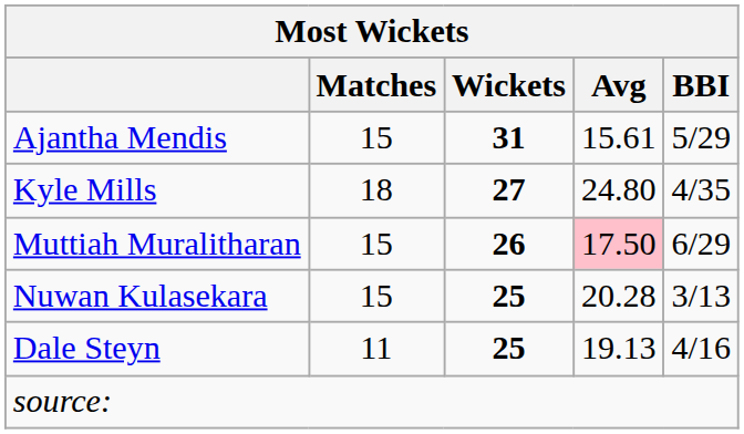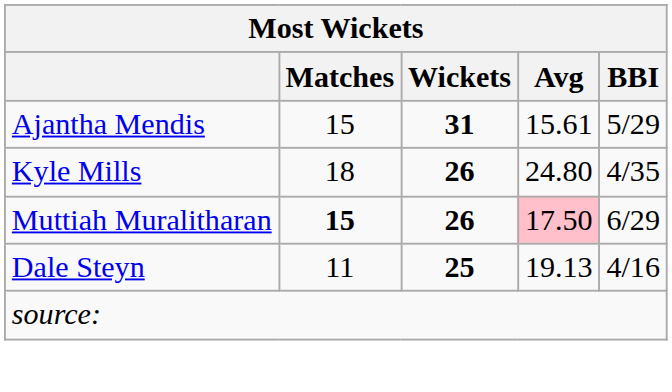Kyle Mills | Wickets: 27 -> 26
Muttiah Muralitharan | Matches: normal -> bold
- row: Nuwan Kulasekara | 15 | 25 | 20.28 | 3/13
